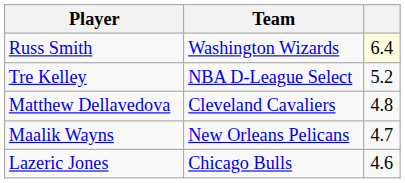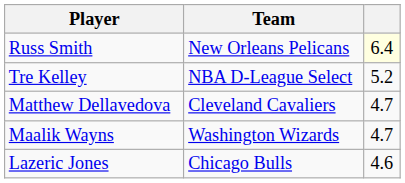Russ Smith | Team: Washington Wizards -> New Orleans Pelicans
Matthew Dellavedova | column 3: 4.8 -> 4.7
Maalik Wayns | Team: New Orleans Pelicans -> Washington Wizards
